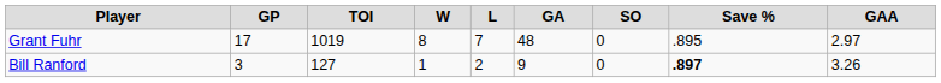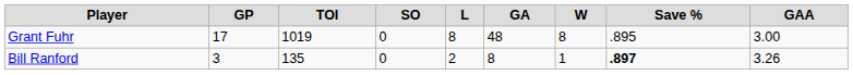columns swapped: W <-> SO
Grant Fuhr | L: 7 -> 8
Grant Fuhr | GAA: 2.97 -> 3.00
Bill Ranford | TOI: 127 -> 135
Bill Ranford | GA: 9 -> 8
